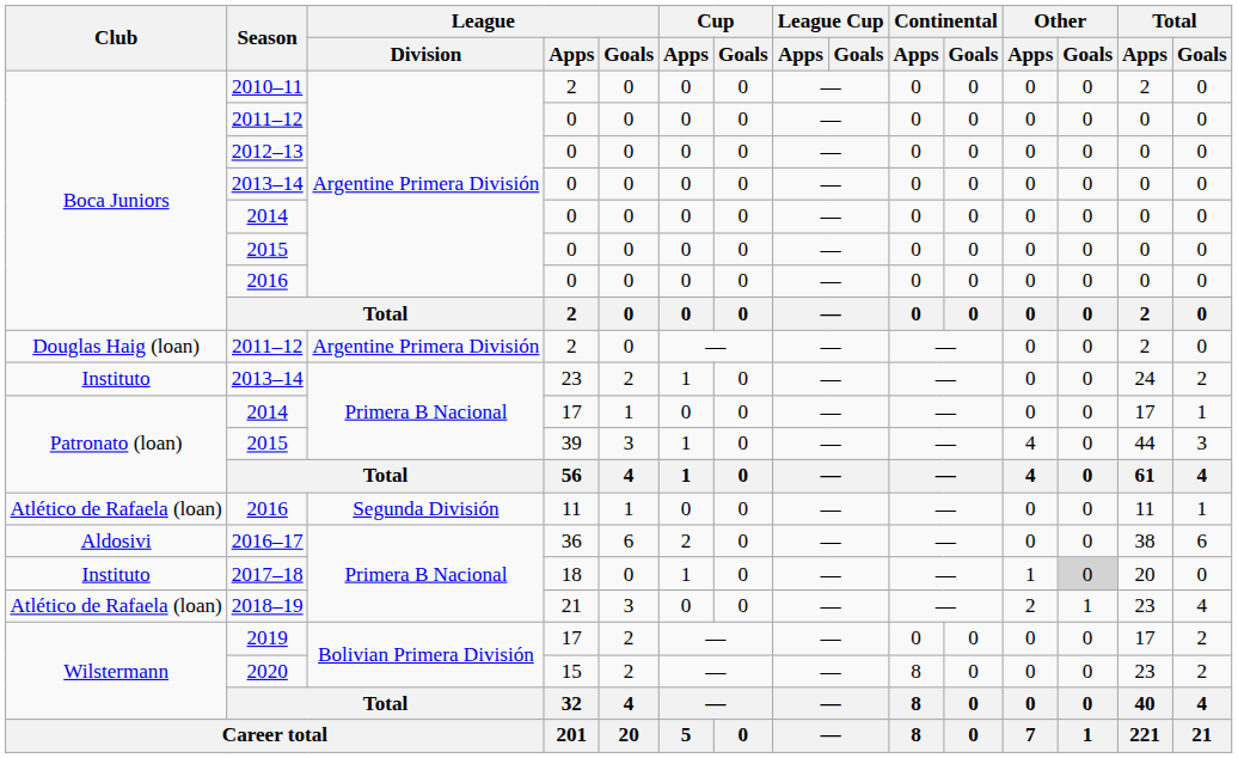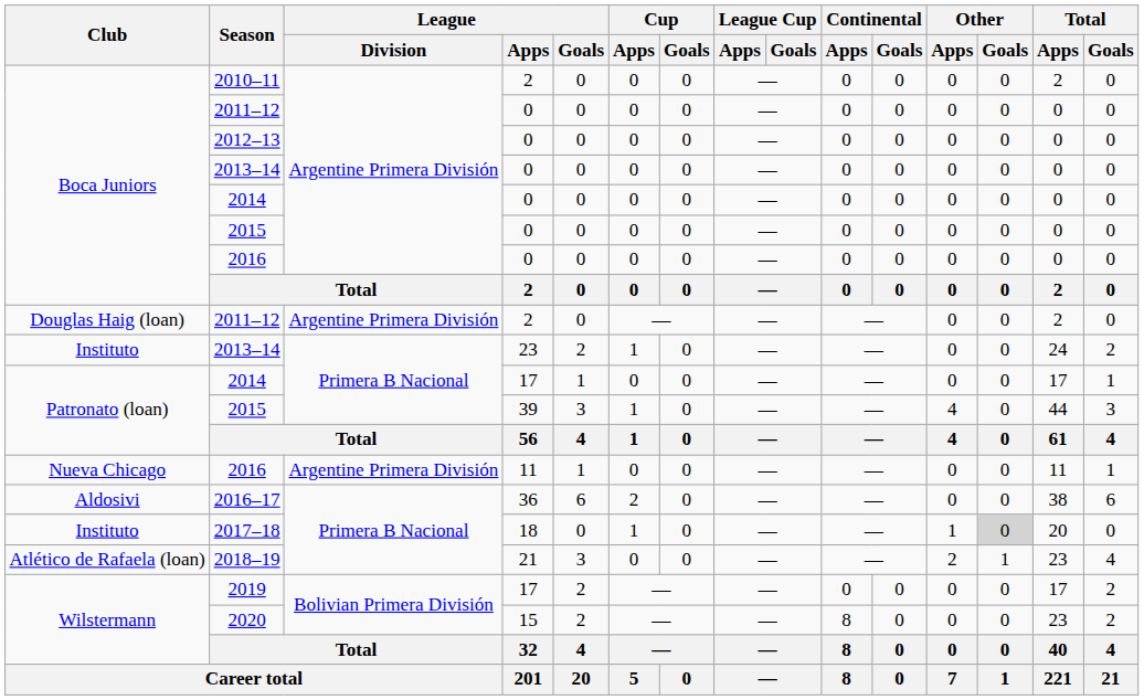2016 / 11 | Club: Atlético de Rafaela (loan) -> Nueva Chicago
2016 / 11 | League / Division: Segunda División -> Argentine Primera División
